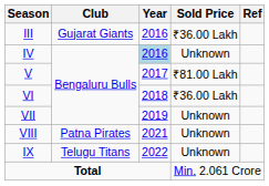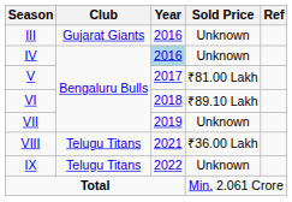III | Sold Price: ₹36.00 Lakh -> Unknown
VI | Sold Price: ₹36.00 Lakh -> ₹89.10 Lakh
VIII | Club: Patna Pirates -> Telugu Titans
VIII | Sold Price: Unknown -> ₹36.00 Lakh
